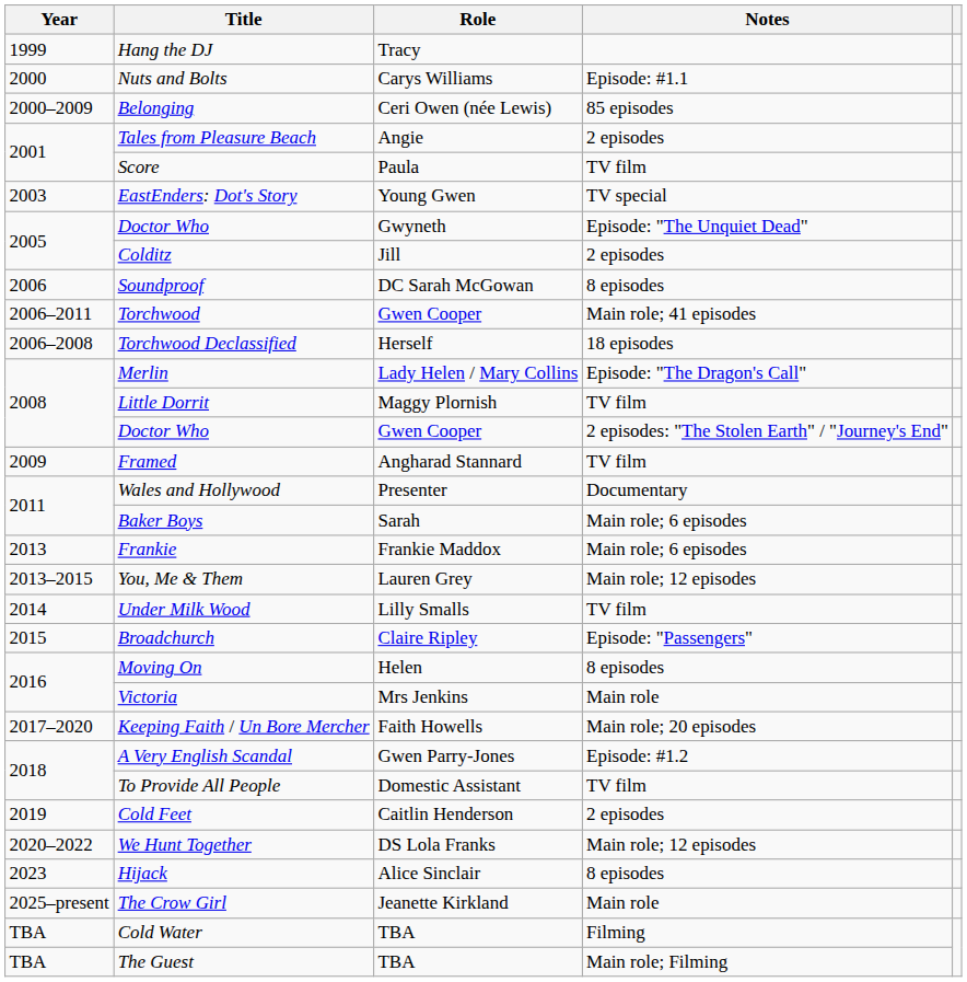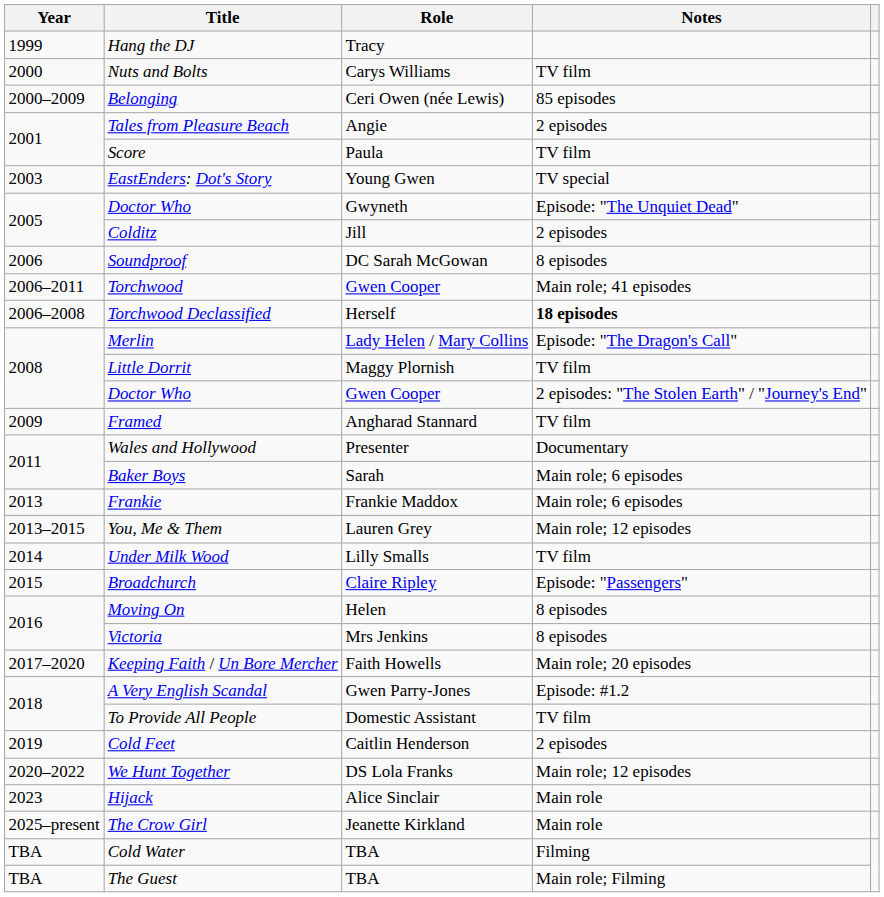Nuts and Bolts | Notes: Episode: #1.1 -> TV film
Torchwood Declassified | Notes: normal -> bold
Victoria | Notes: Main role -> 8 episodes
Hijack | Notes: 8 episodes -> Main role
